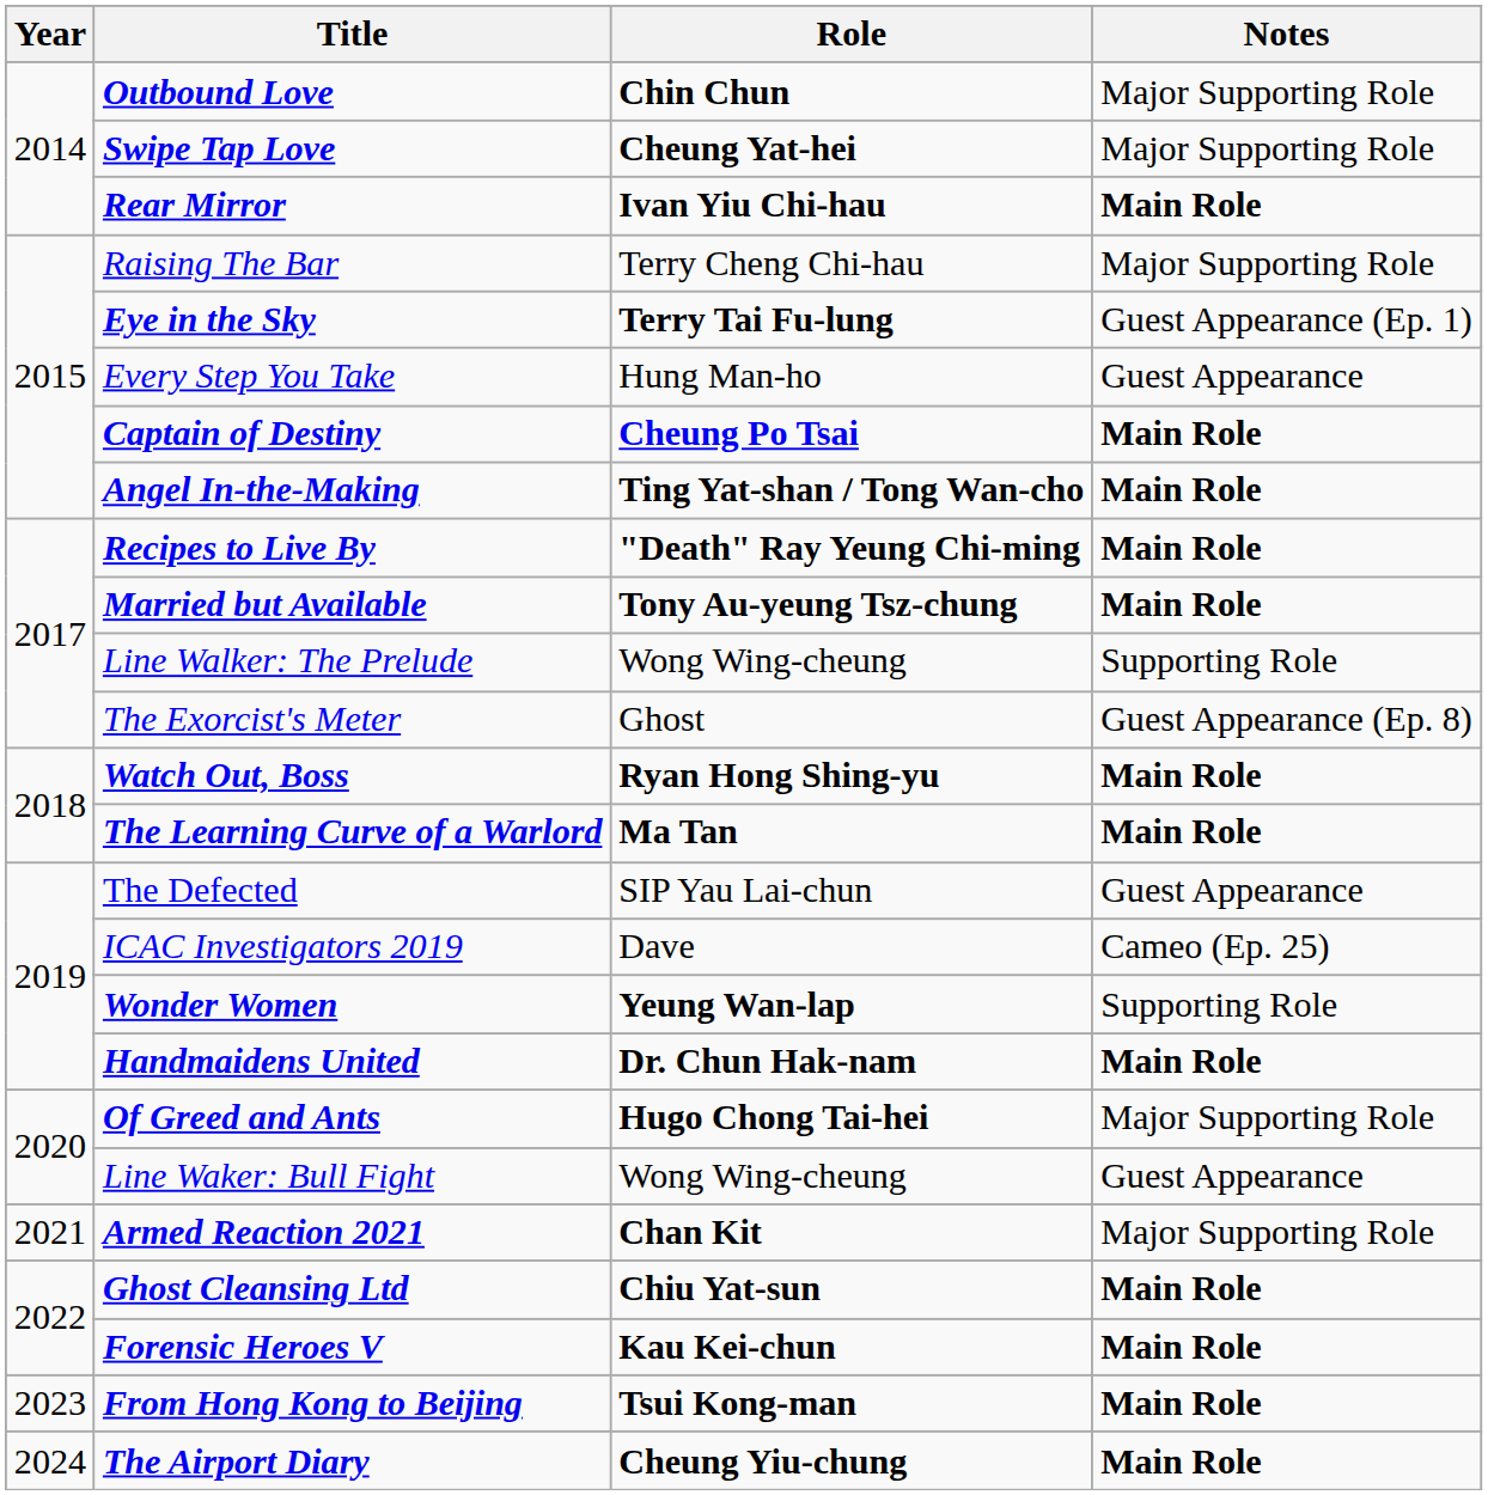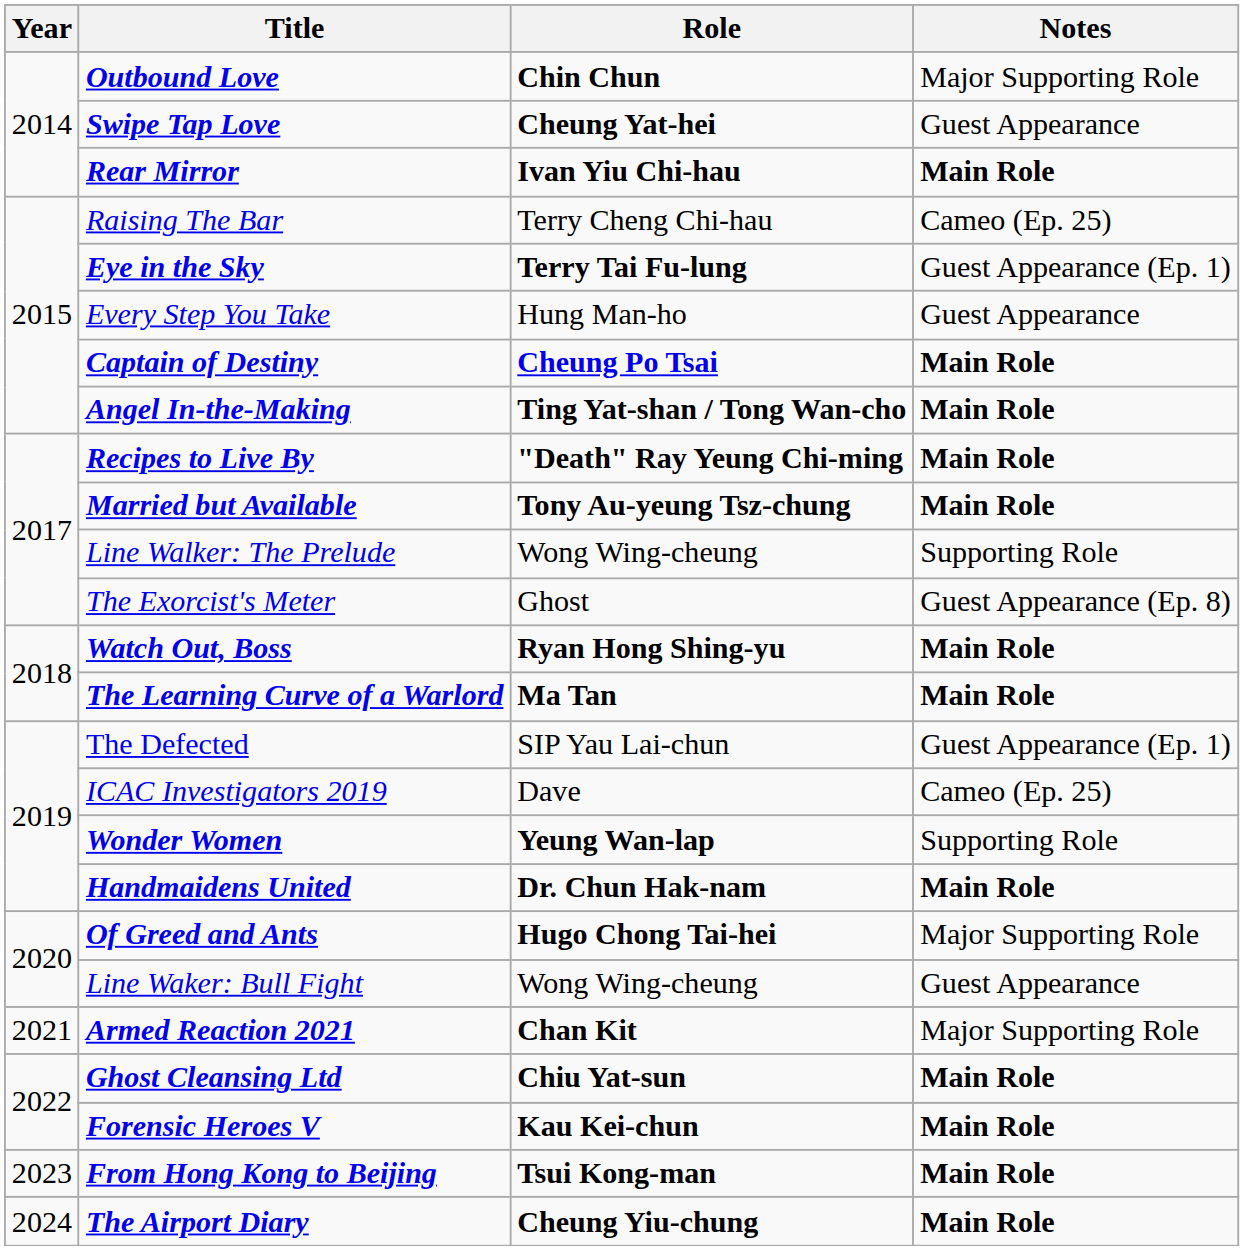Swipe Tap Love | Notes: Major Supporting Role -> Guest Appearance
Raising The Bar | Notes: Major Supporting Role -> Cameo (Ep. 25)
The Defected | Notes: Guest Appearance -> Guest Appearance (Ep. 1)
